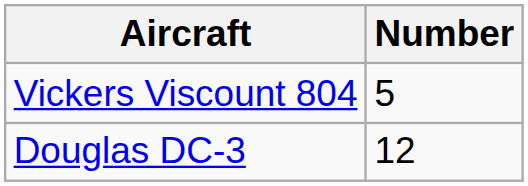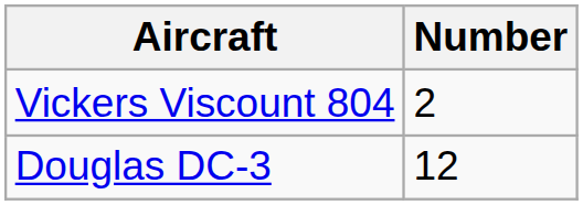Vickers Viscount 804 | Number: 5 -> 2
